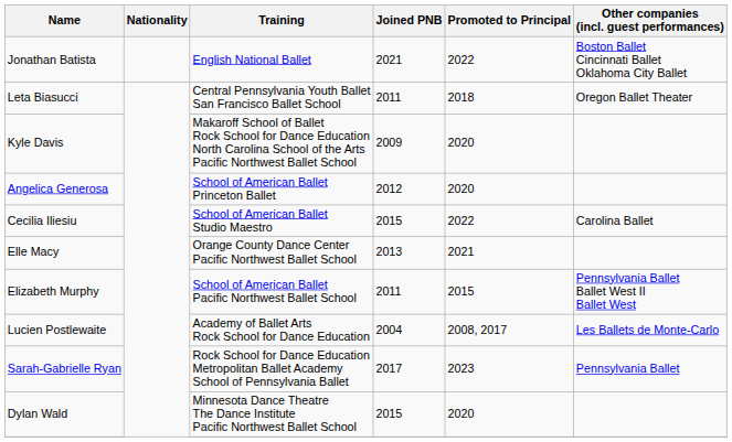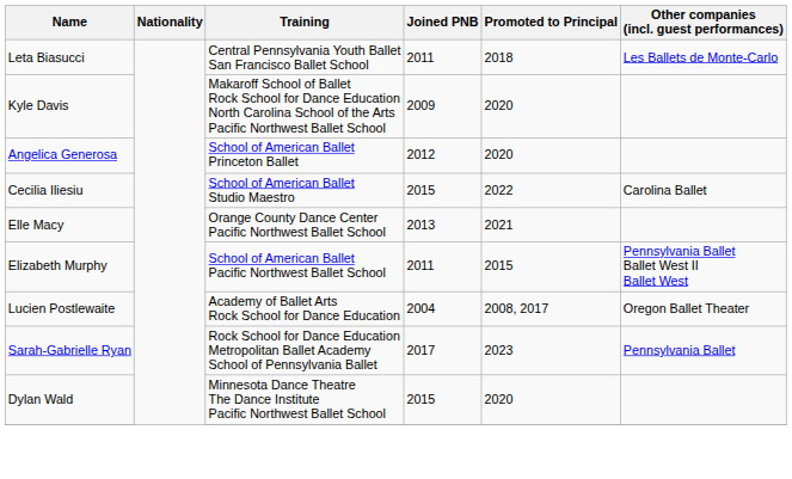- row: Jonathan Batista | English National Ballet | 2021 | 2022 | Boston Ballet Cincinnati Ballet Oklahoma City Ballet
Leta Biasucci | Other companies (incl. guest performances): Oregon Ballet Theater -> Les Ballets de Monte-Carlo
Lucien Postlewaite | Other companies (incl. guest performances): Les Ballets de Monte-Carlo -> Oregon Ballet Theater
